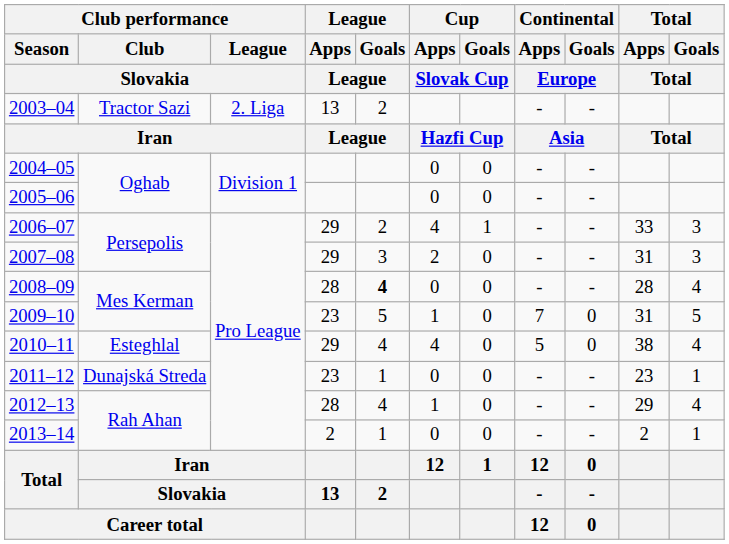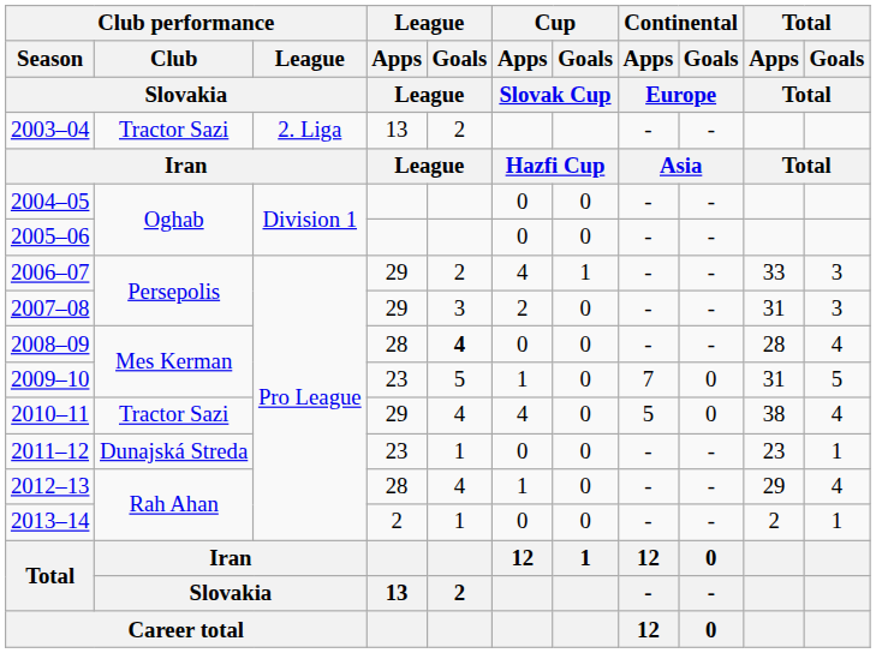2010–11 | Club performance / Club / Slovakia: Esteghlal -> Tractor Sazi
